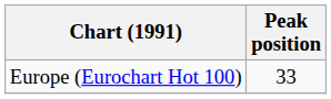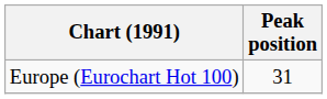Europe (Eurochart Hot 100) | Peak position: 33 -> 31
